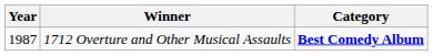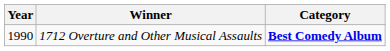1712 Overture and Other Musical Assaults | Year: 1987 -> 1990
